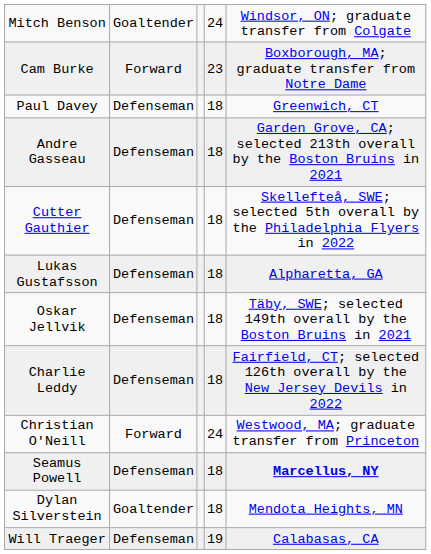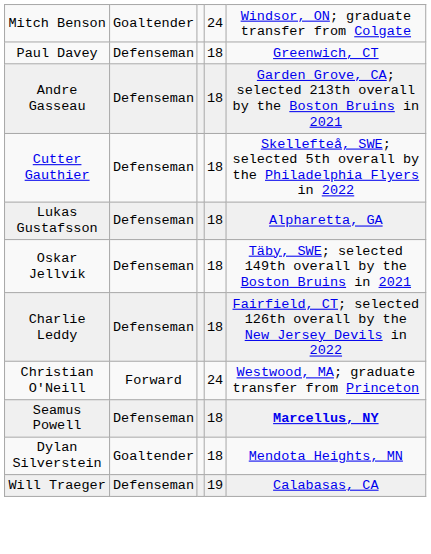- row: Cam Burke | Forward | 23 | Boxborough, MA; graduate transfer from Notre Dame
